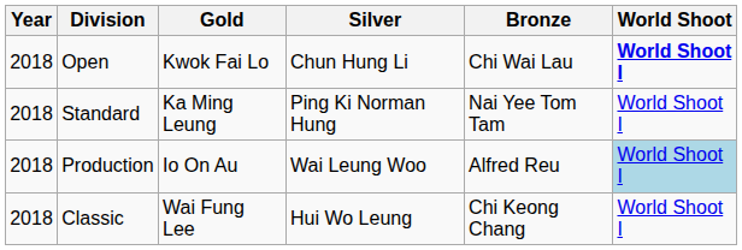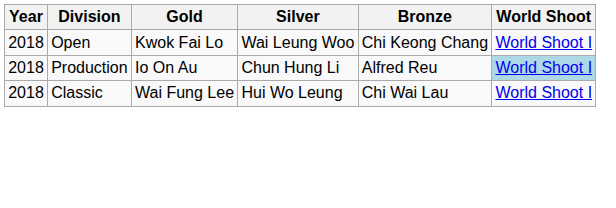Open | Silver: Chun Hung Li -> Wai Leung Woo
Open | Bronze: Chi Wai Lau -> Chi Keong Chang
Open | World Shoot: bold -> normal
- row: 2018 | Standard | Ka Ming Leung | Ping Ki Norman Hung | Nai Yee Tom Tam | World Shoot I
Production | Silver: Wai Leung Woo -> Chun Hung Li
Classic | Bronze: Chi Keong Chang -> Chi Wai Lau
